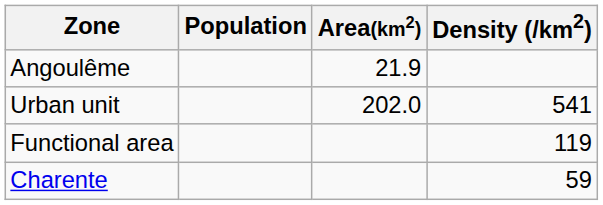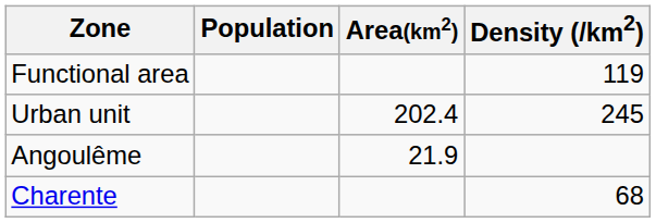rows swapped: Angoulême <-> Functional area
Urban unit | Area(km2): 202.0 -> 202.4
Urban unit | Density (/km2): 541 -> 245
Charente | Density (/km2): 59 -> 68
